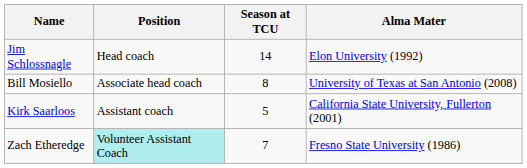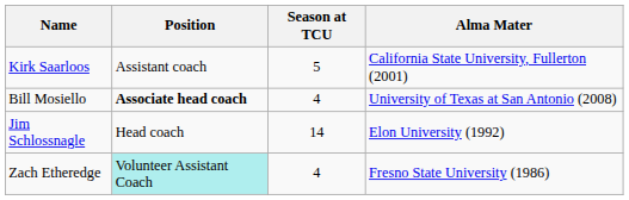rows swapped: Jim Schlossnagle <-> Kirk Saarloos
Bill Mosiello | Position: normal -> bold
Bill Mosiello | Season at TCU: 8 -> 4
Zach Etheredge | Season at TCU: 7 -> 4
